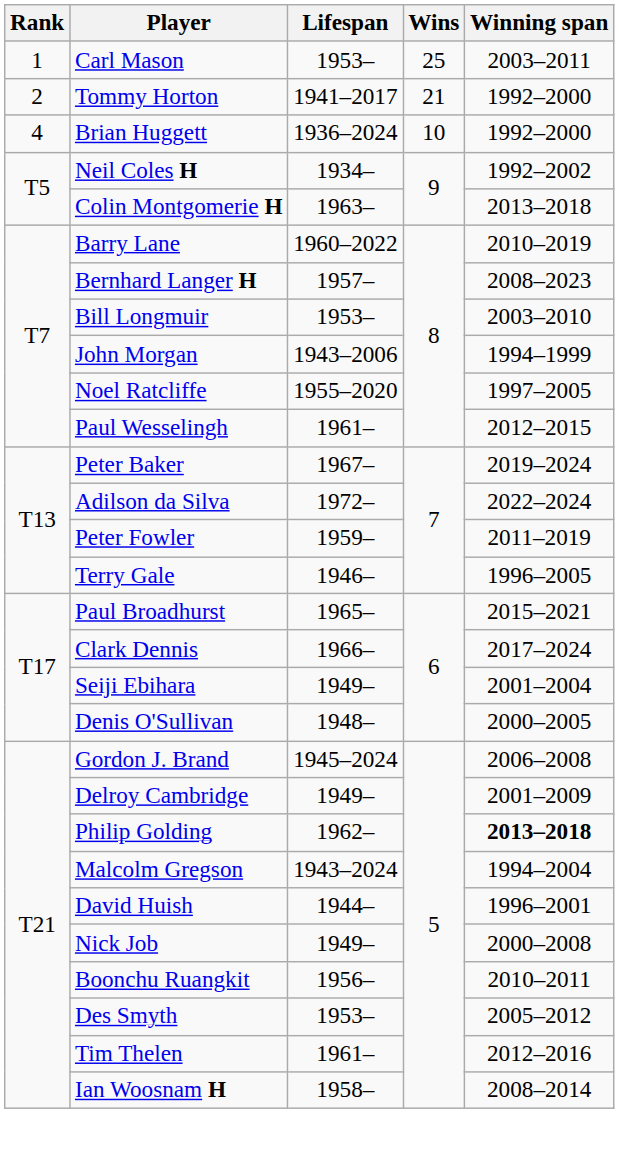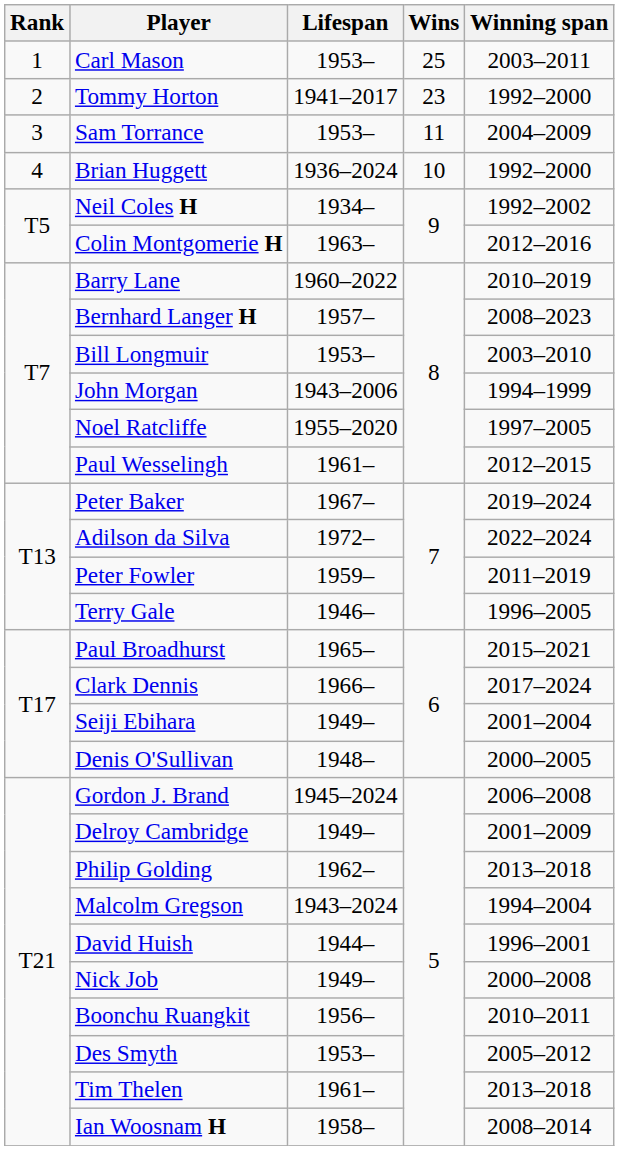Tommy Horton | Wins: 21 -> 23
+ row: 3 | Sam Torrance | 1953– | 11 | 2004–2009
Colin Montgomerie H | Winning span: 2013–2018 -> 2012–2016
Philip Golding | Winning span: bold -> normal
Tim Thelen | Winning span: 2012–2016 -> 2013–2018
